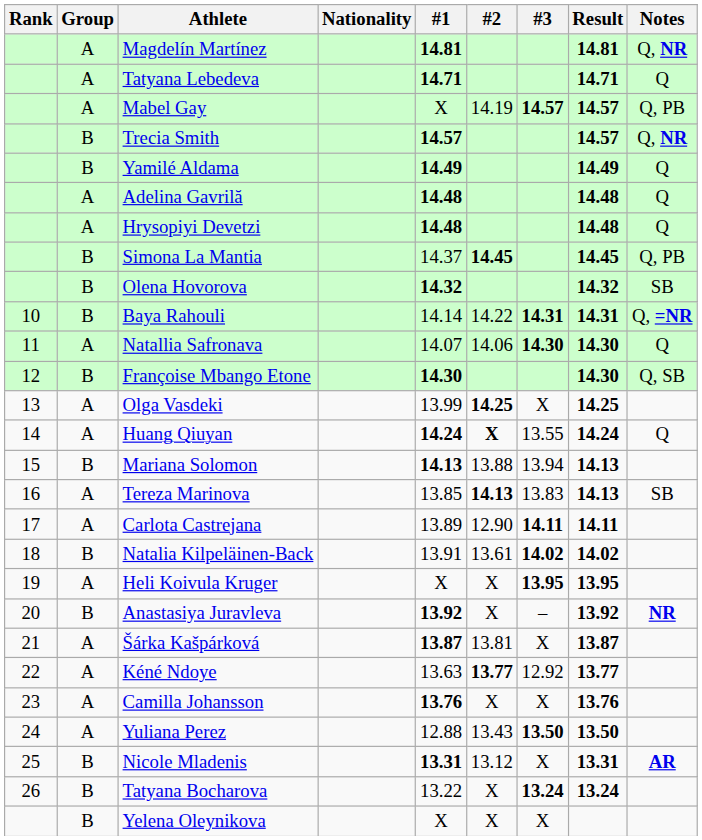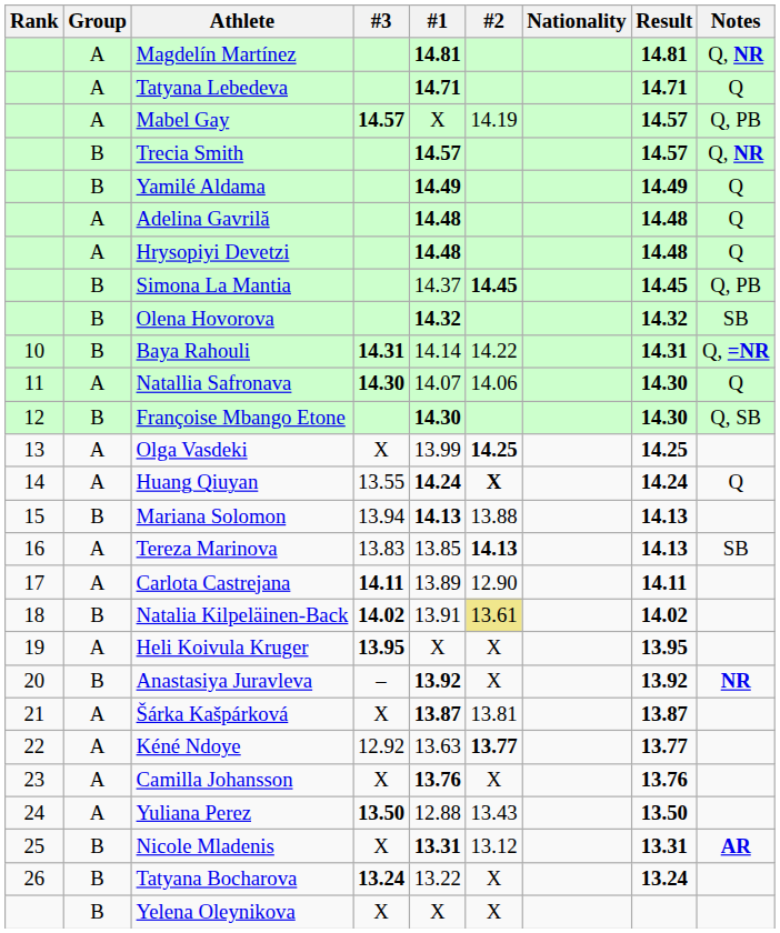columns swapped: Nationality <-> #3
Natalia Kilpeläinen-Back | #2: no background -> khaki background
